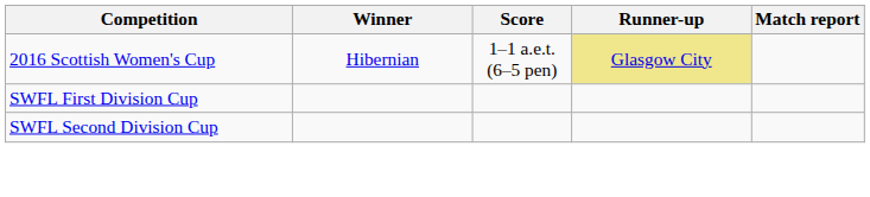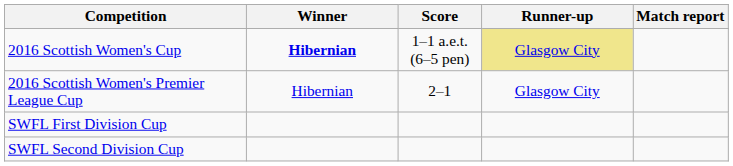2016 Scottish Women's Cup | Winner: normal -> bold
+ row: 2016 Scottish Women's Premier League Cup | Hibernian | 2–1 | Glasgow City
